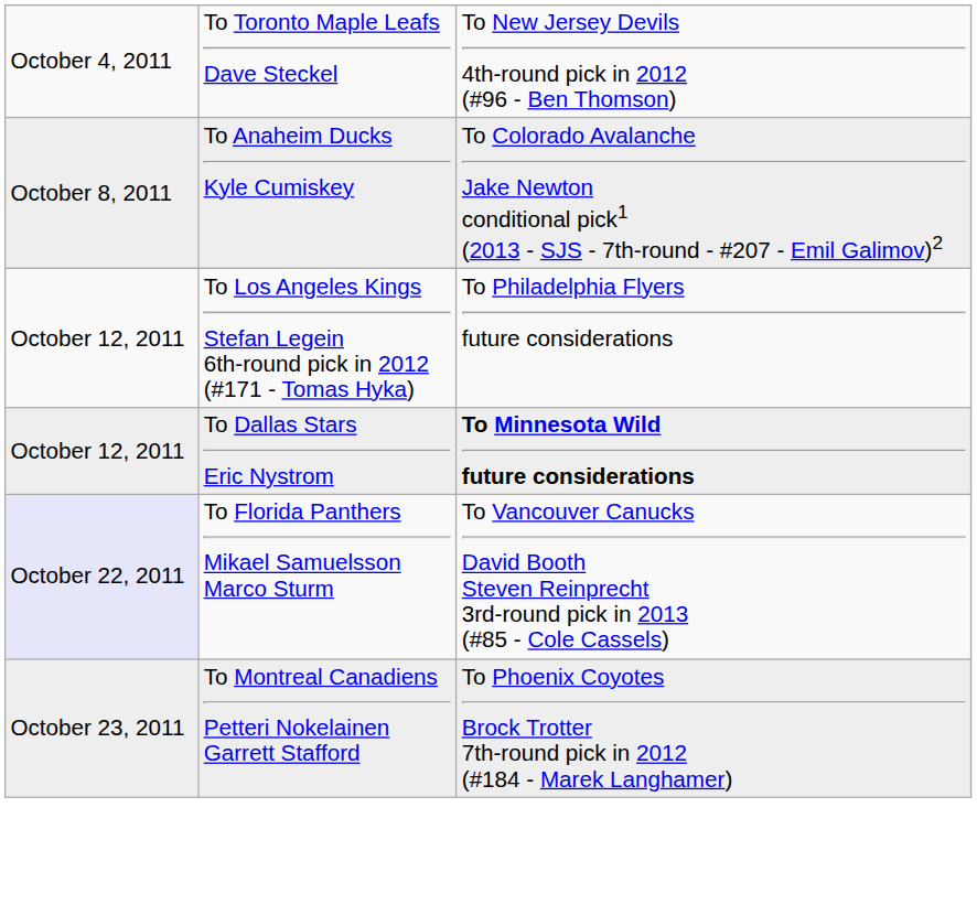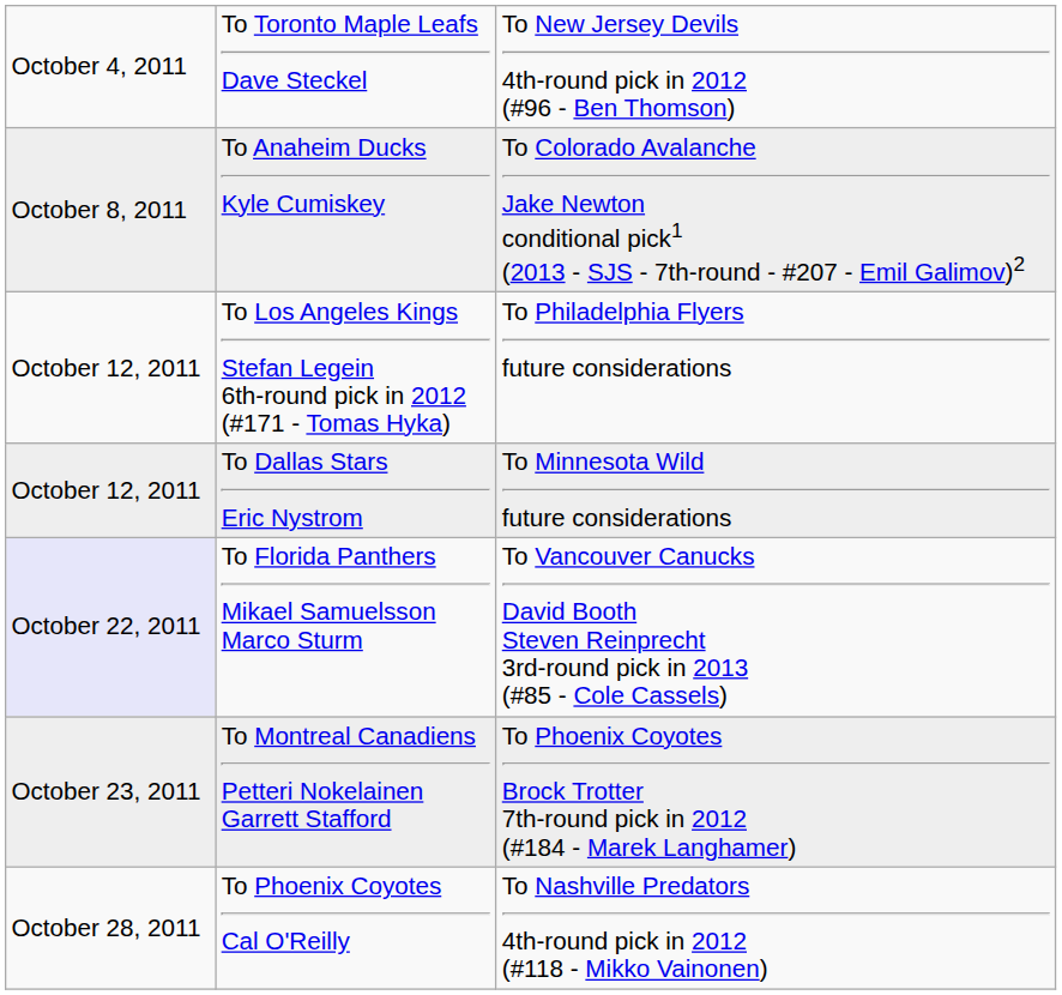To Dallas Stars Eric Nystrom | column 3: bold -> normal
+ row: October 28, 2011 | To Phoenix Coyotes Cal O'Reilly | To Nashville Predators 4th-round pick in 2012 (#118 - Mikko Vainonen)
